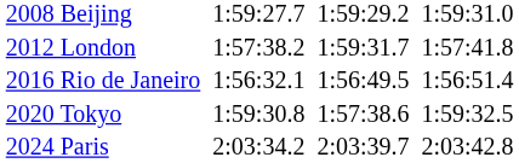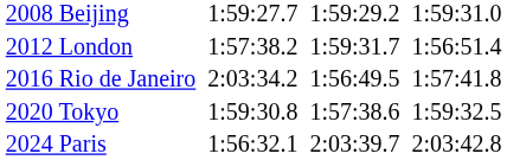2012 London | column 7: 1:57:41.8 -> 1:56:51.4
2016 Rio de Janeiro | column 3: 1:56:32.1 -> 2:03:34.2
2016 Rio de Janeiro | column 7: 1:56:51.4 -> 1:57:41.8
2024 Paris | column 3: 2:03:34.2 -> 1:56:32.1
